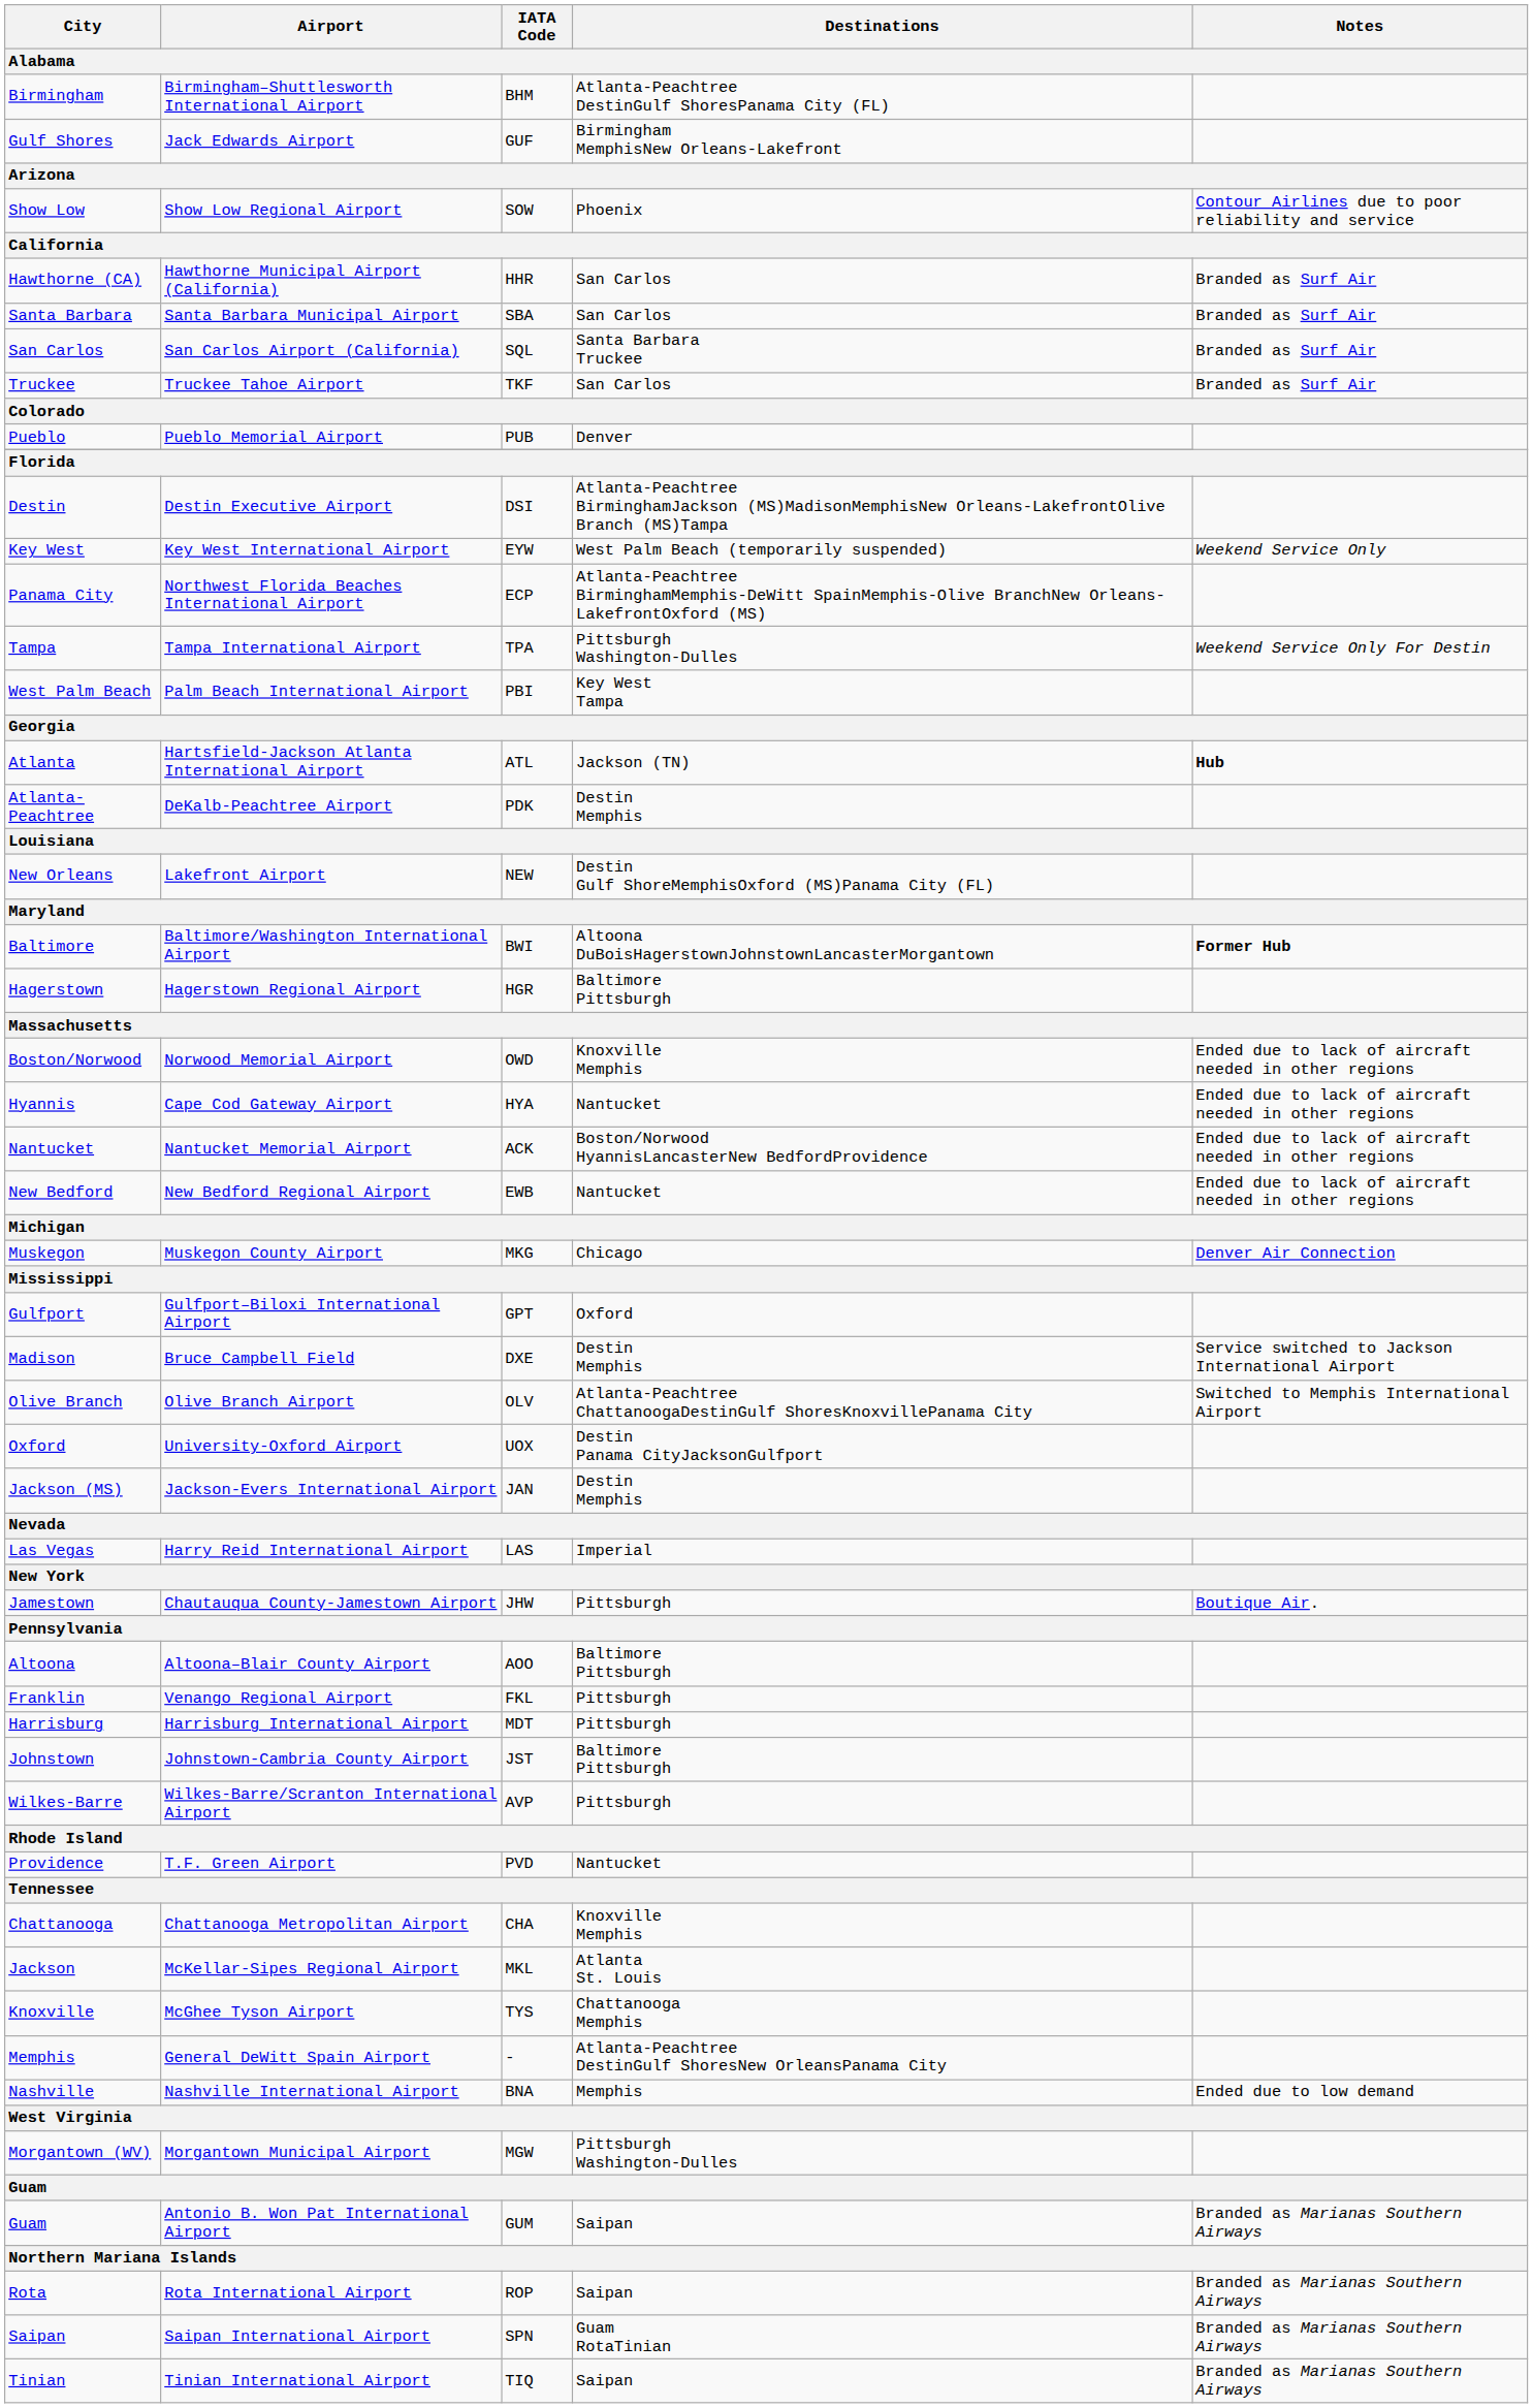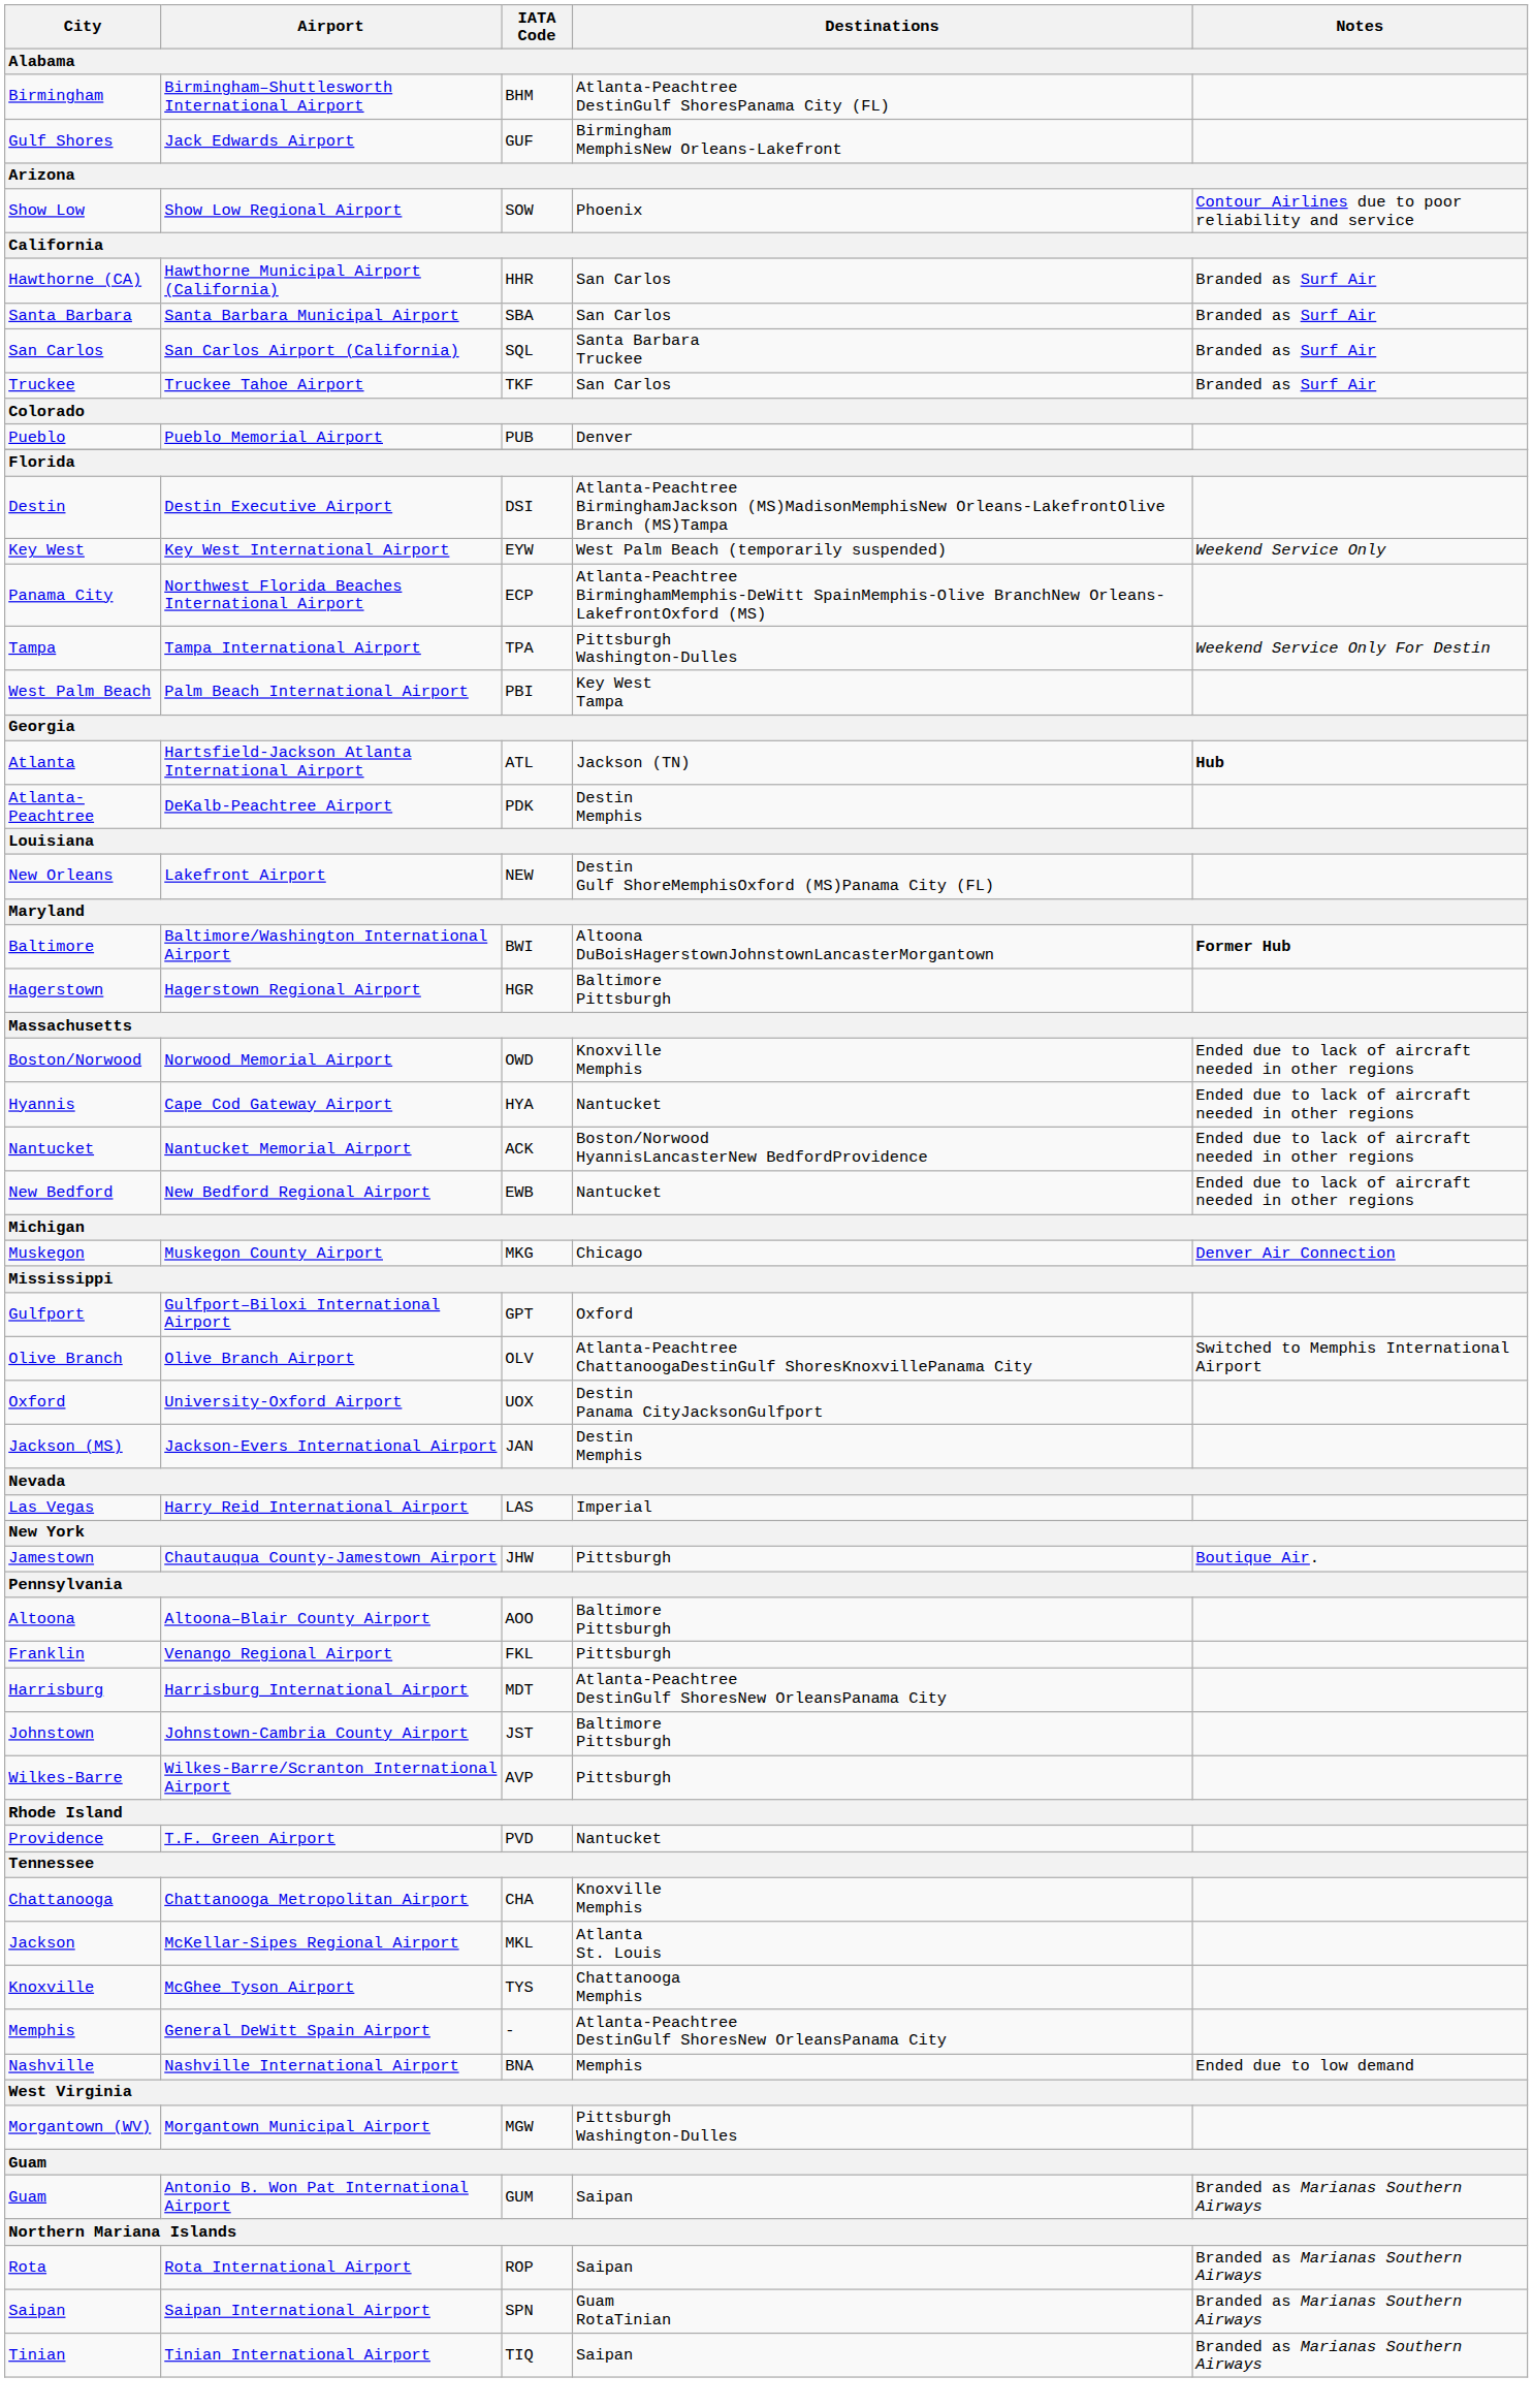- row: Madison | Bruce Campbell Field | DXE | Destin Memphis | Service switched to Jackson International Airport
Harrisburg | Destinations: Pittsburgh -> Atlanta-Peachtree DestinGulf ShoresNew OrleansPanama City
